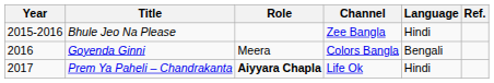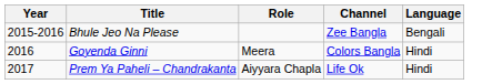- column: Ref.
Bhule Jeo Na Please | Language: Hindi -> Bengali
Goyenda Ginni | Language: Bengali -> Hindi
Prem Ya Paheli – Chandrakanta | Role: bold -> normal
